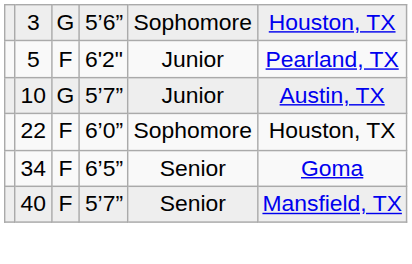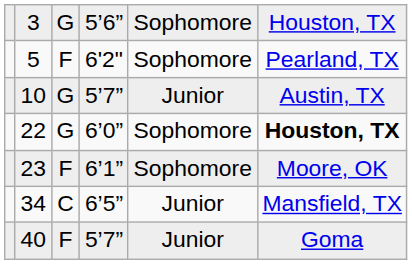5 | column 5: Junior -> Sophomore
22 | column 3: F -> G
22 | column 6: normal -> bold
+ row: 23 | F | 6’1” | Sophomore | Moore, OK
34 | column 3: F -> C
34 | column 5: Senior -> Junior
34 | column 6: Goma -> Mansfield, TX
40 | column 5: Senior -> Junior
40 | column 6: Mansfield, TX -> Goma
